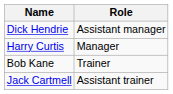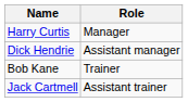rows swapped: Harry Curtis <-> Dick Hendrie
